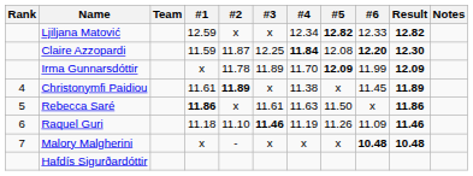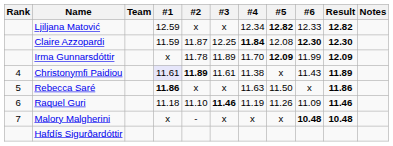Claire Azzopardi | #6: 12.20 -> 12.30
Christonymfi Paidiou | #1: no background -> lavender background
Christonymfi Paidiou | #3: x -> 11.61
Christonymfi Paidiou | #6: 11.45 -> 11.43
Rebecca Saré | #3: 11.61 -> x
